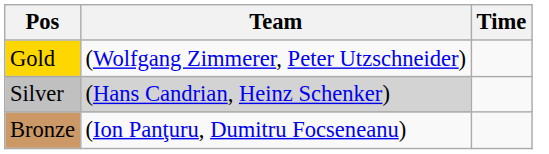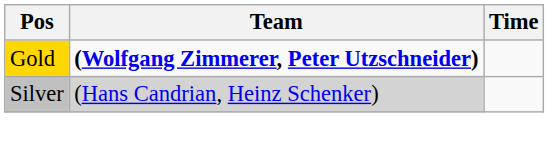Gold | Team: normal -> bold
- row: Bronze | (Ion Panţuru, Dumitru Focseneanu)
